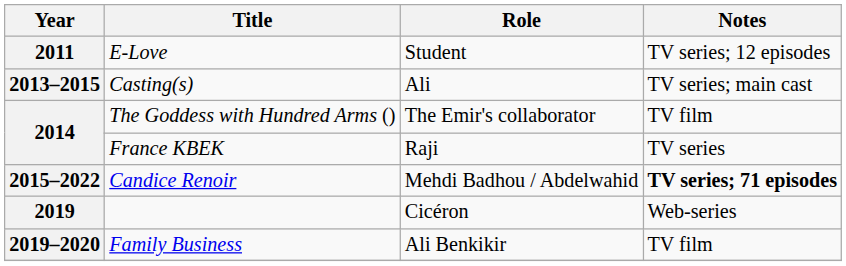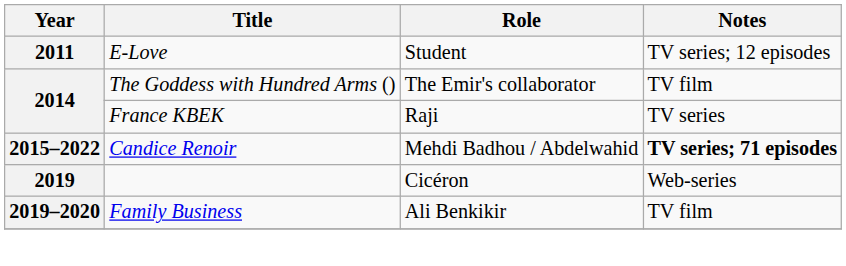- row: 2013–2015 | Casting(s) | Ali | TV series; main cast
